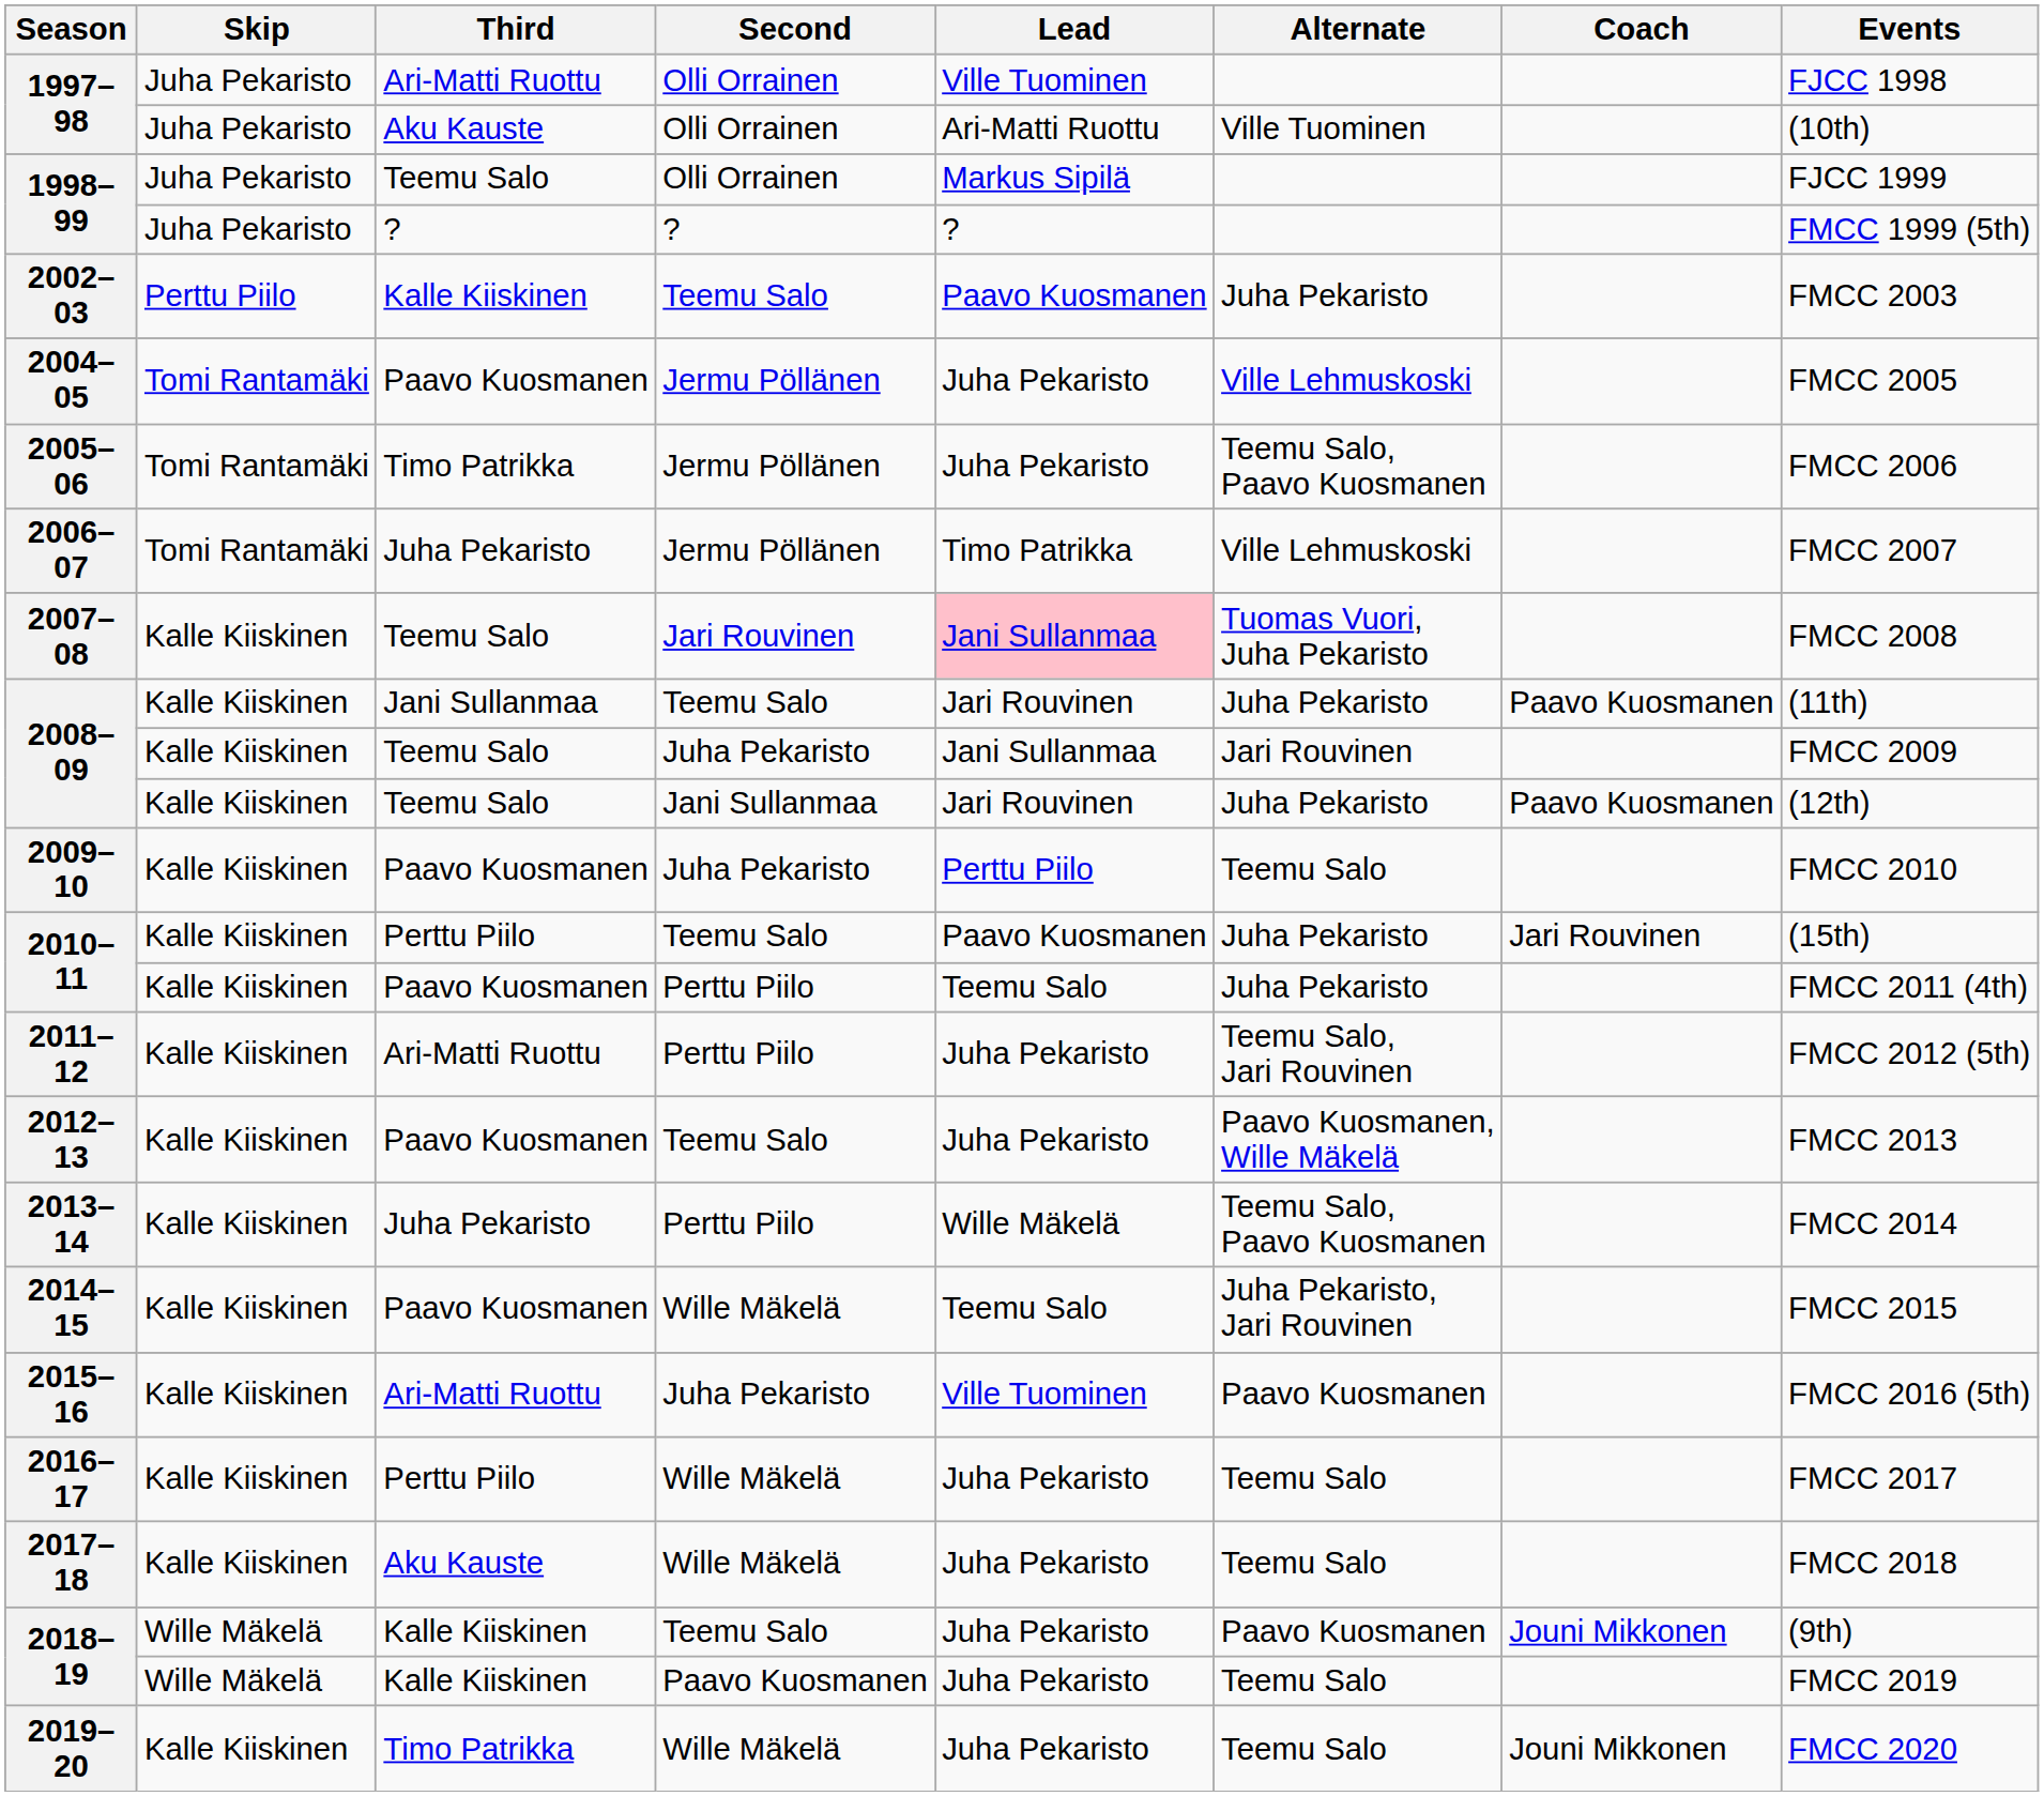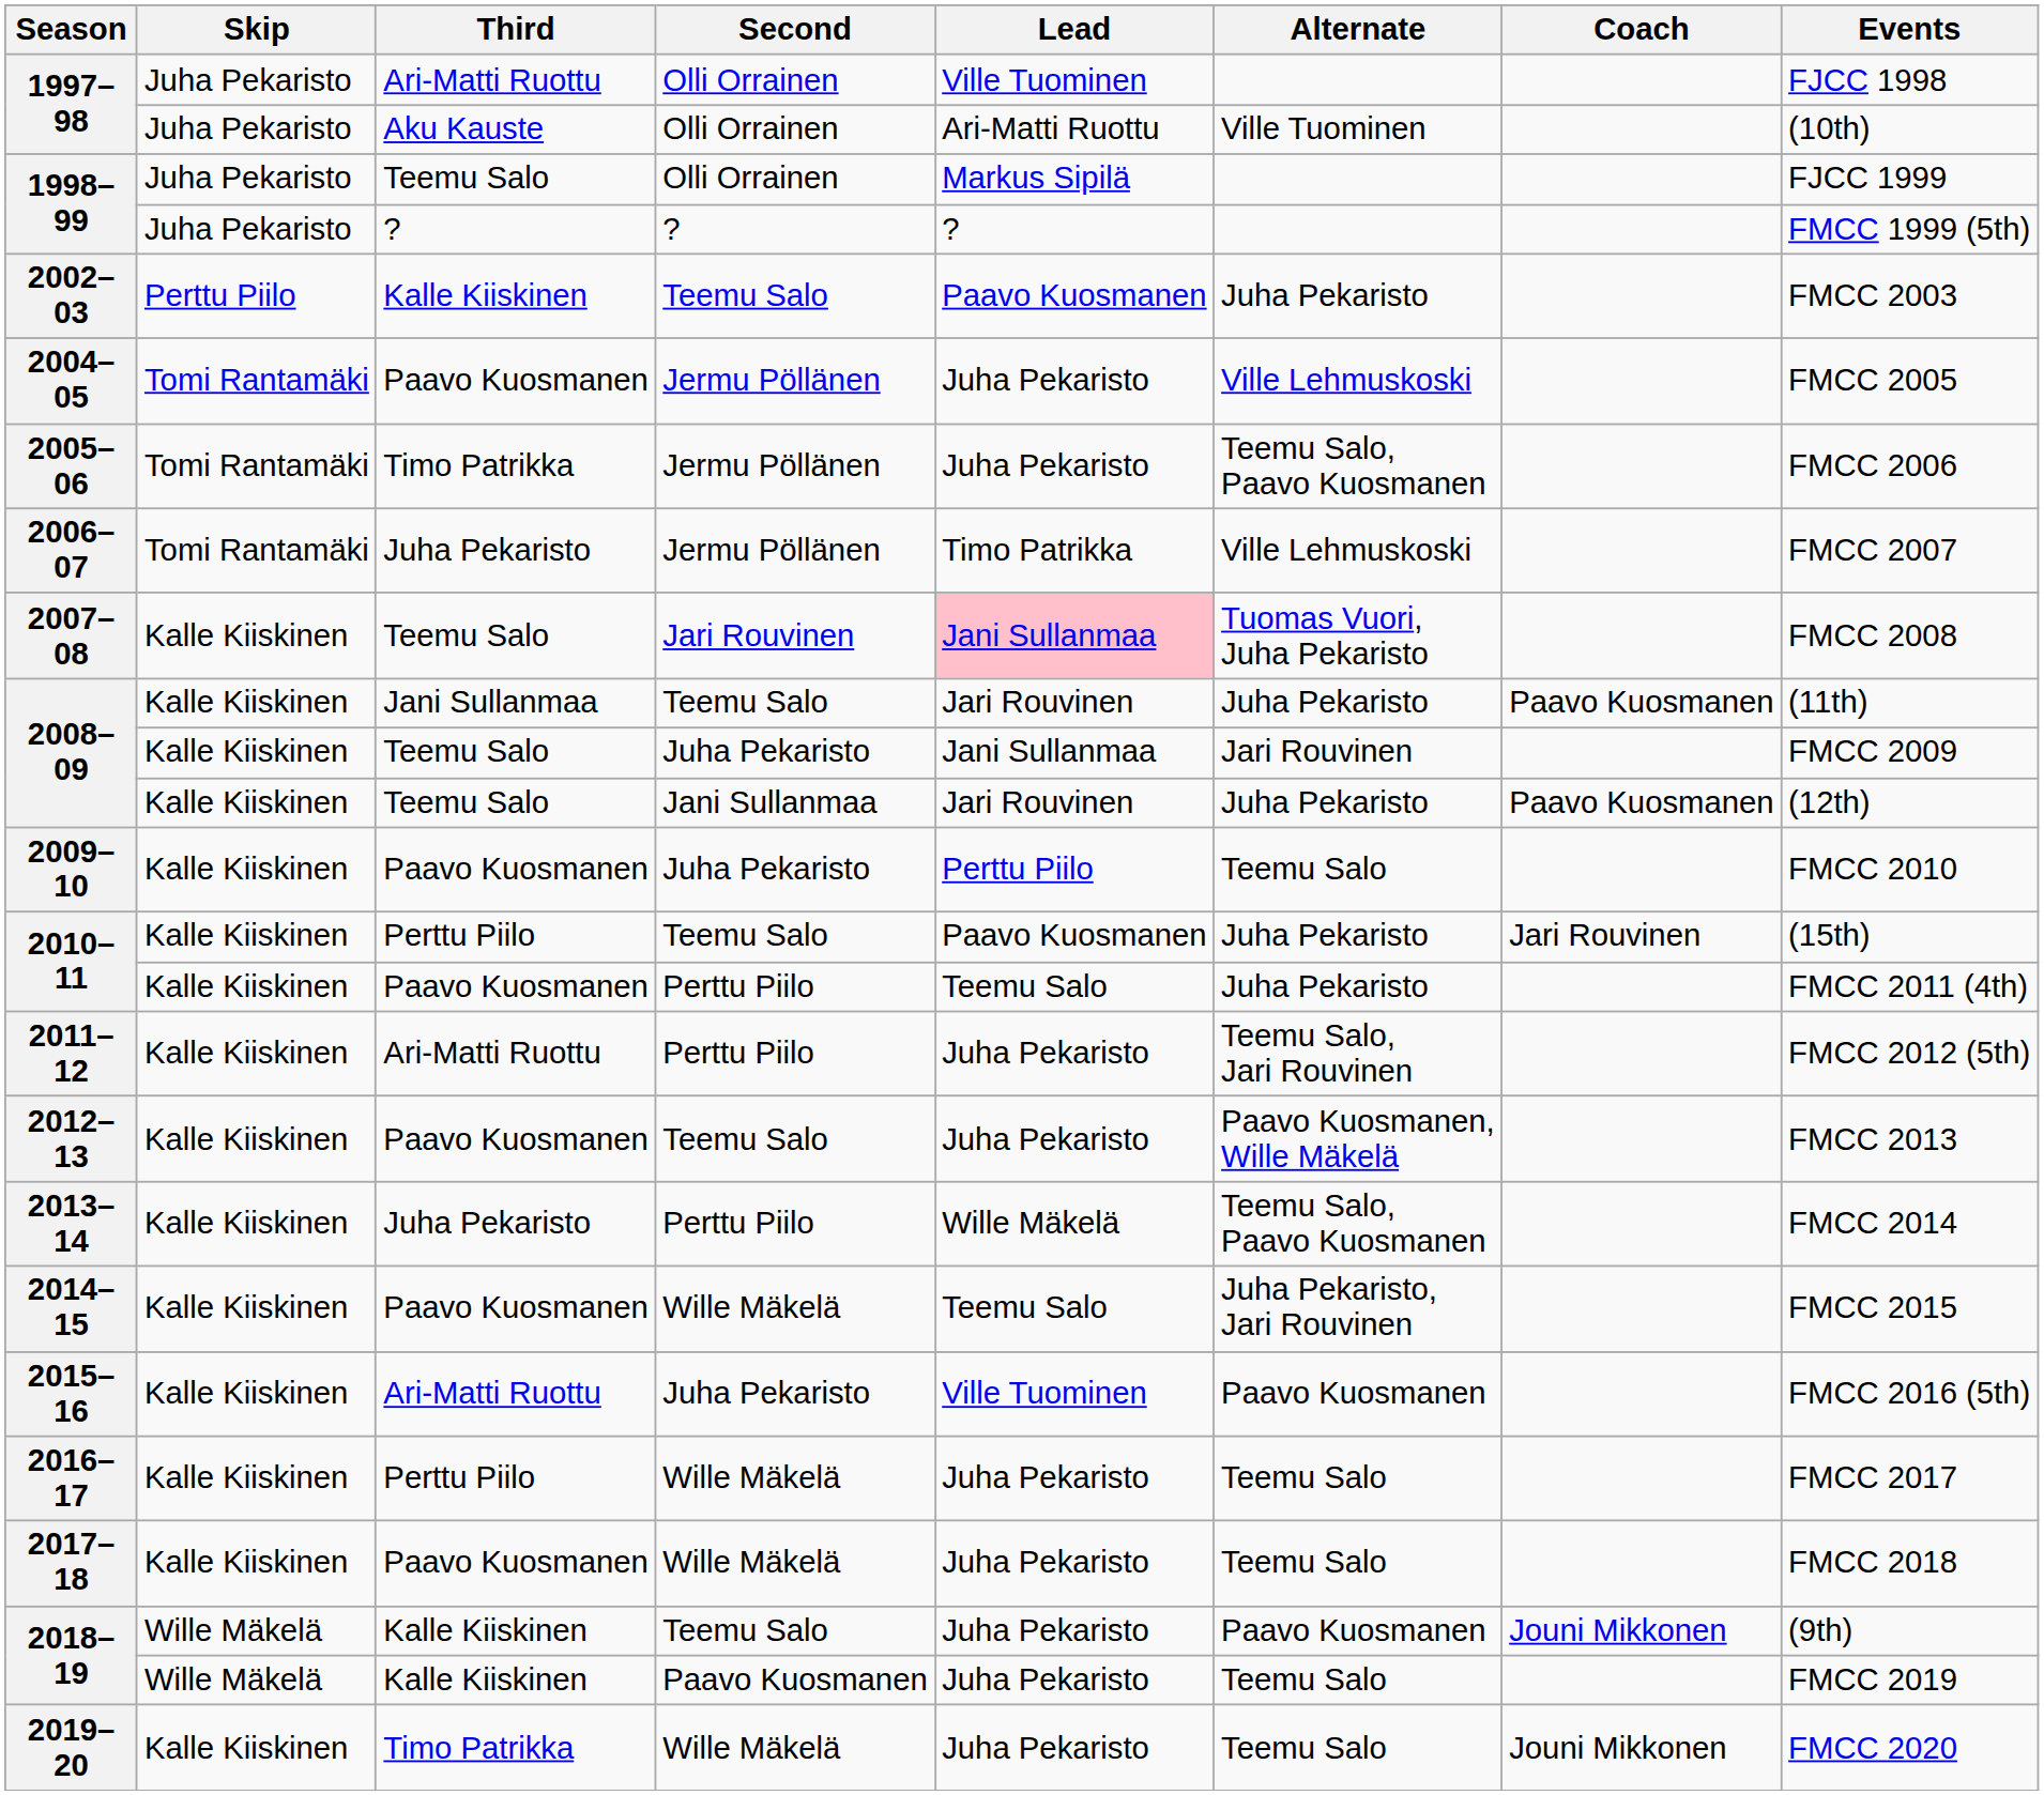2017–18 | Third: Aku Kauste -> Paavo Kuosmanen
